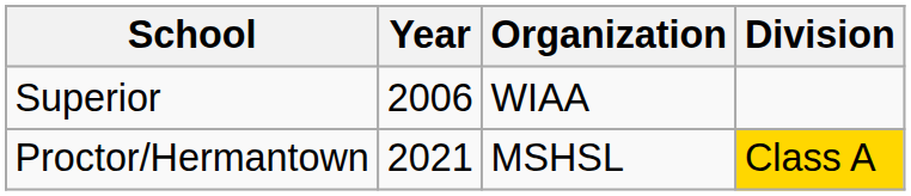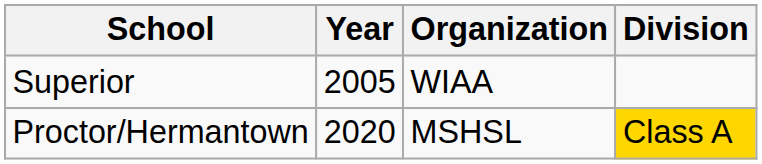Superior | Year: 2006 -> 2005
Proctor/Hermantown | Year: 2021 -> 2020
